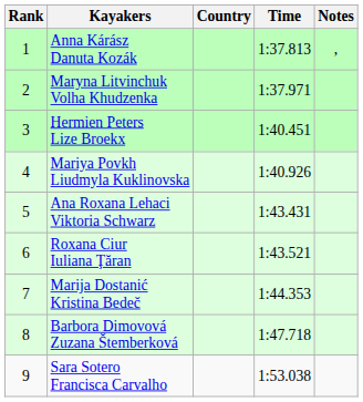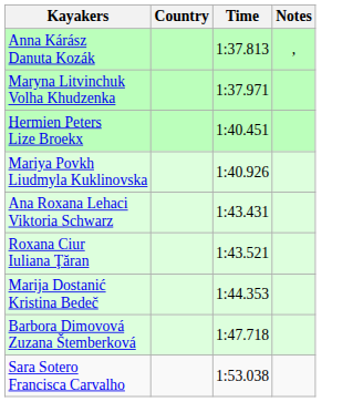- column: Rank | 1 | 2 | 3 | 4 | 5 | 6 | 7 | 8 | 9
